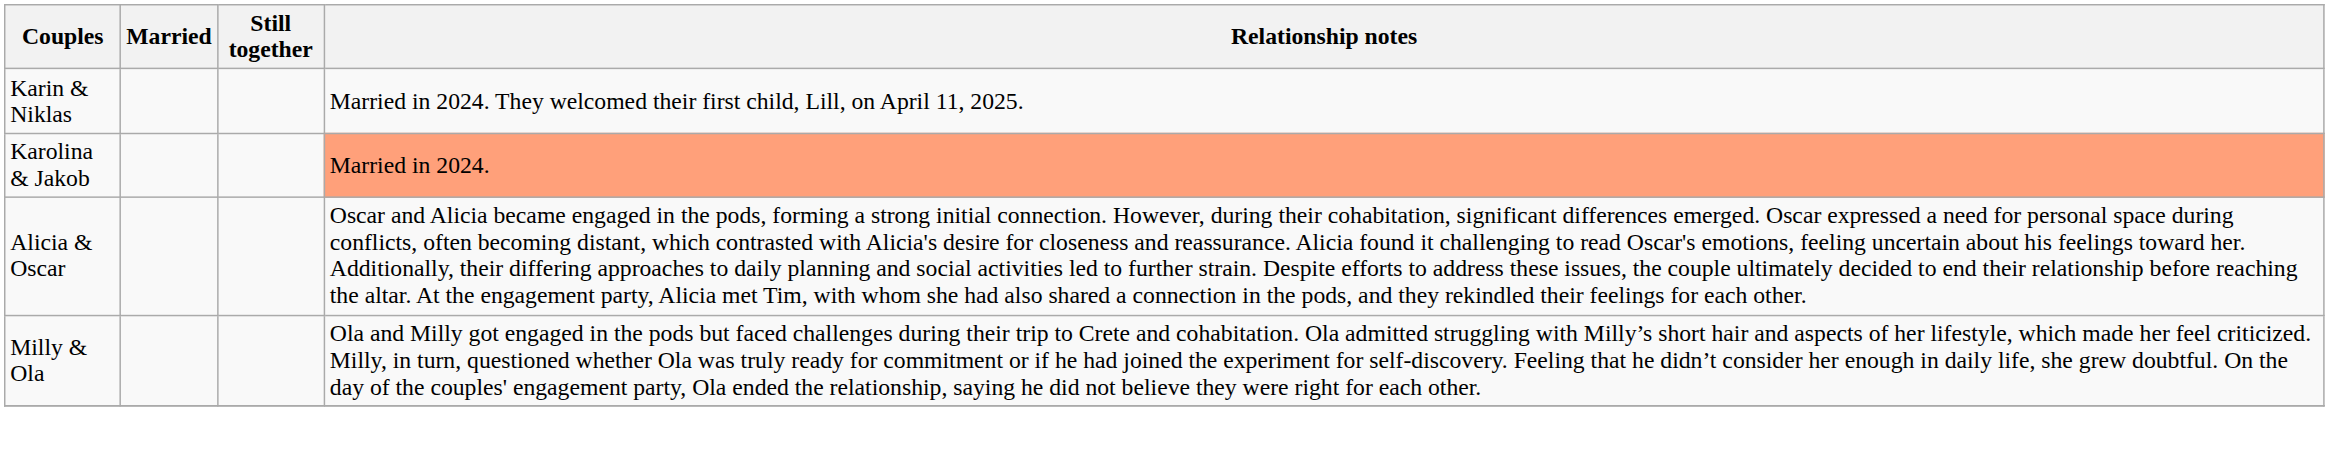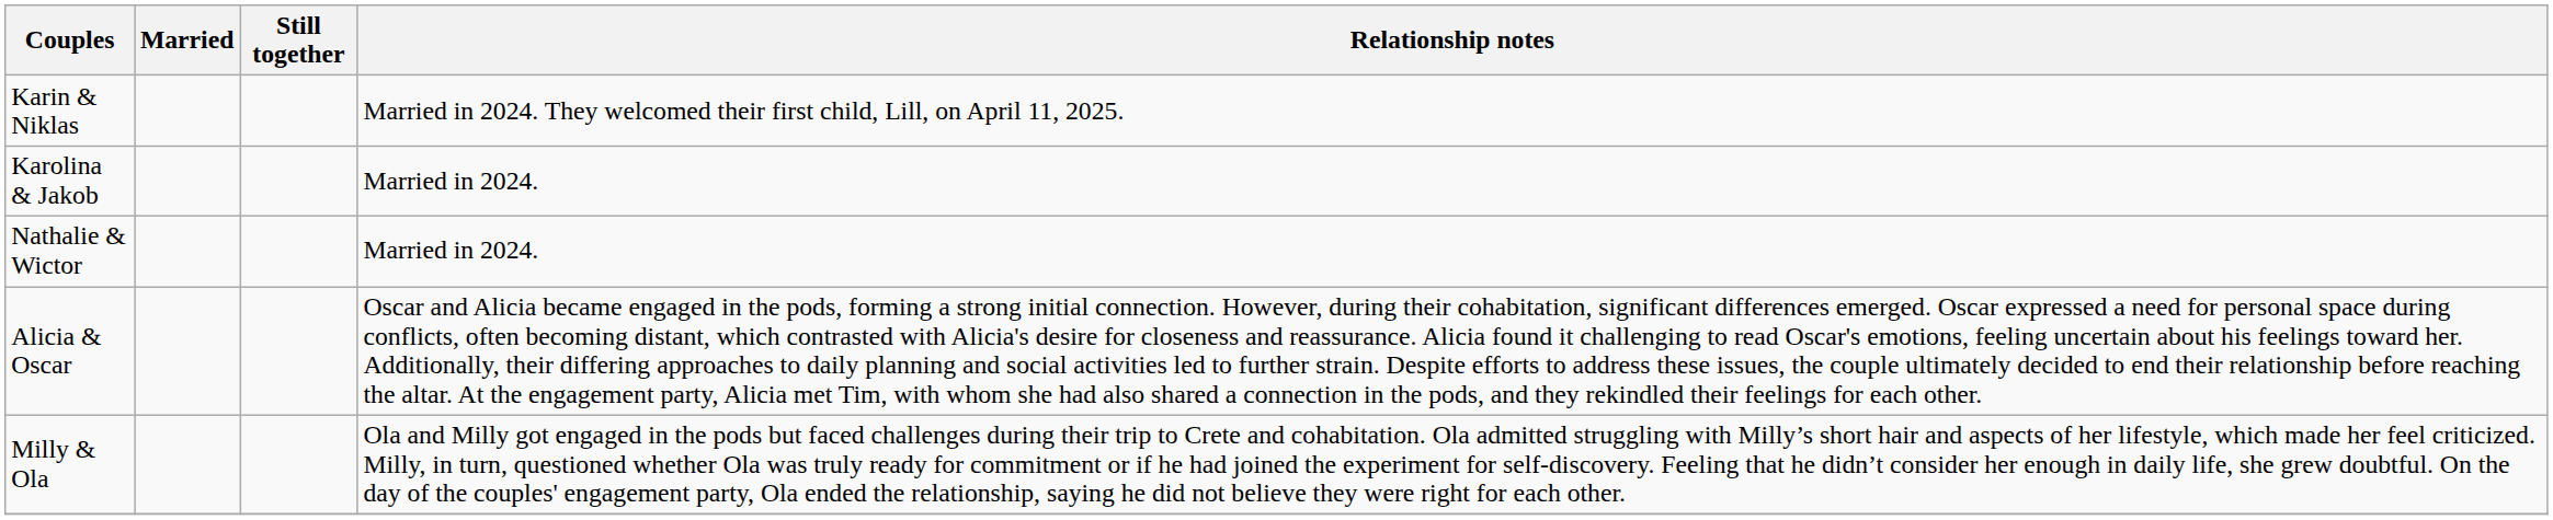Karolina & Jakob | Relationship notes: lightsalmon background -> no background
+ row: Nathalie & Wictor | Married in 2024.
